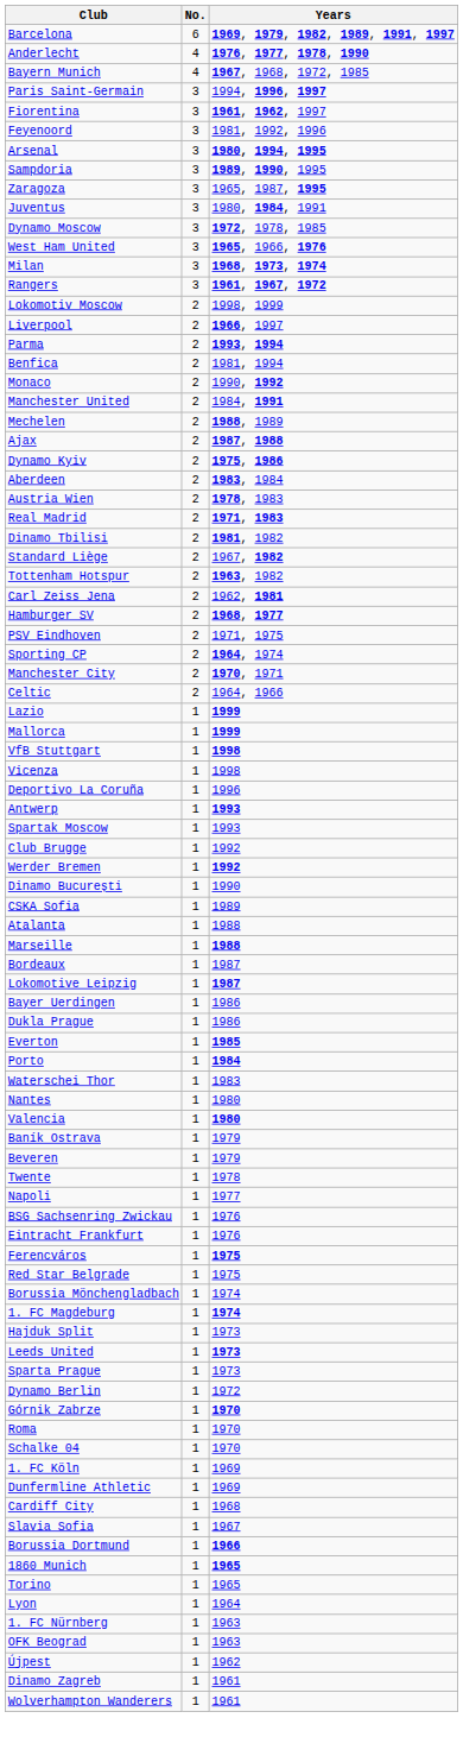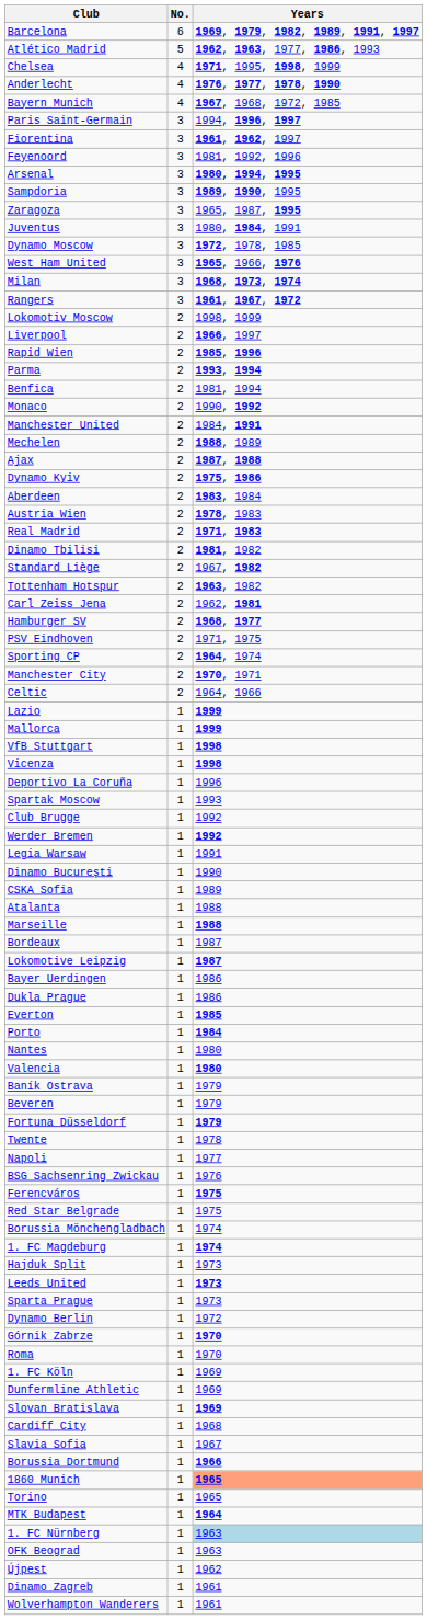+ row: Atlético Madrid | 5 | 1962, 1963, 1977, 1986, 1993
+ row: Chelsea | 4 | 1971, 1995, 1998, 1999
+ row: Rapid Wien | 2 | 1985, 1996
Vicenza | Years: normal -> bold
- row: Antwerp | 1 | 1993
+ row: Legia Warsaw | 1 | 1991
- row: Waterschei Thor | 1 | 1983
+ row: Fortuna Düsseldorf | 1 | 1979
- row: Eintracht Frankfurt | 1 | 1976
- row: Schalke 04 | 1 | 1970
+ row: Slovan Bratislava | 1 | 1969
1860 Munich | Years: no background -> lightsalmon background
- row: Lyon | 1 | 1964
+ row: MTK Budapest | 1 | 1964
1. FC Nürnberg | Years: no background -> lightblue background
